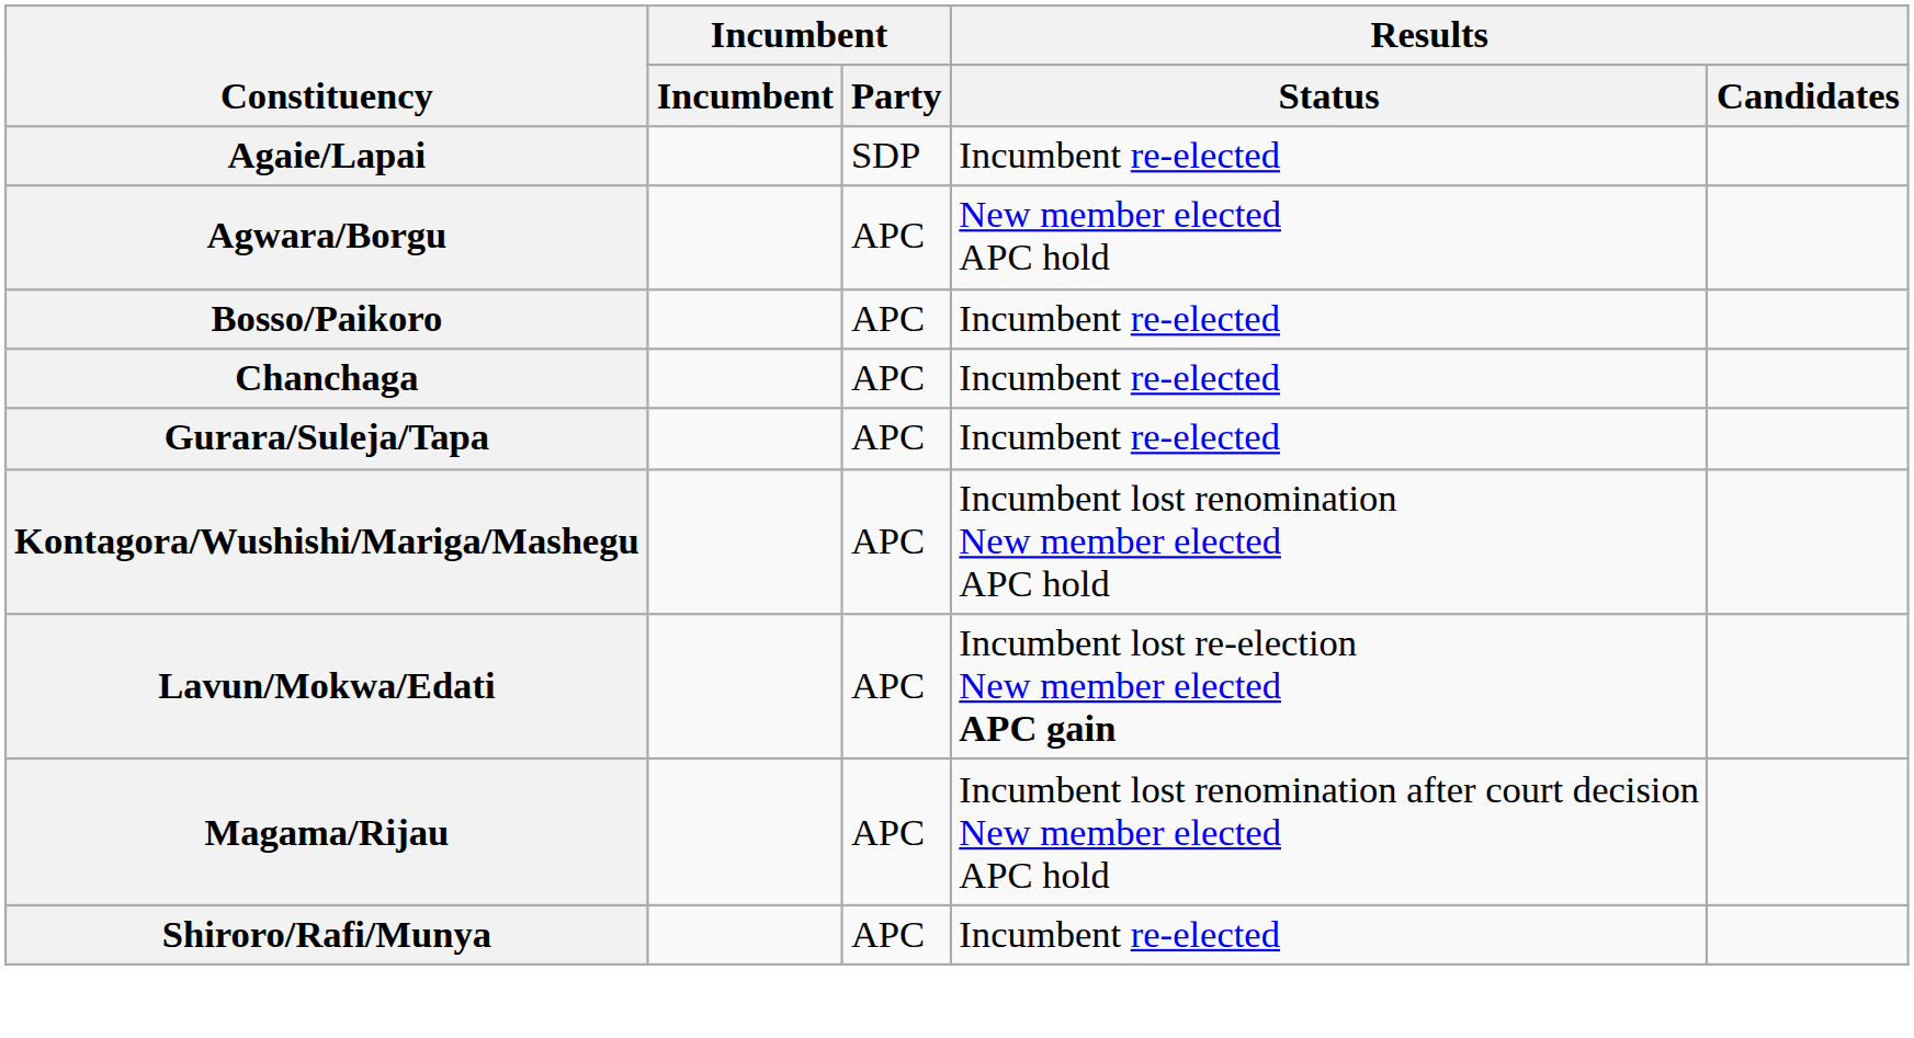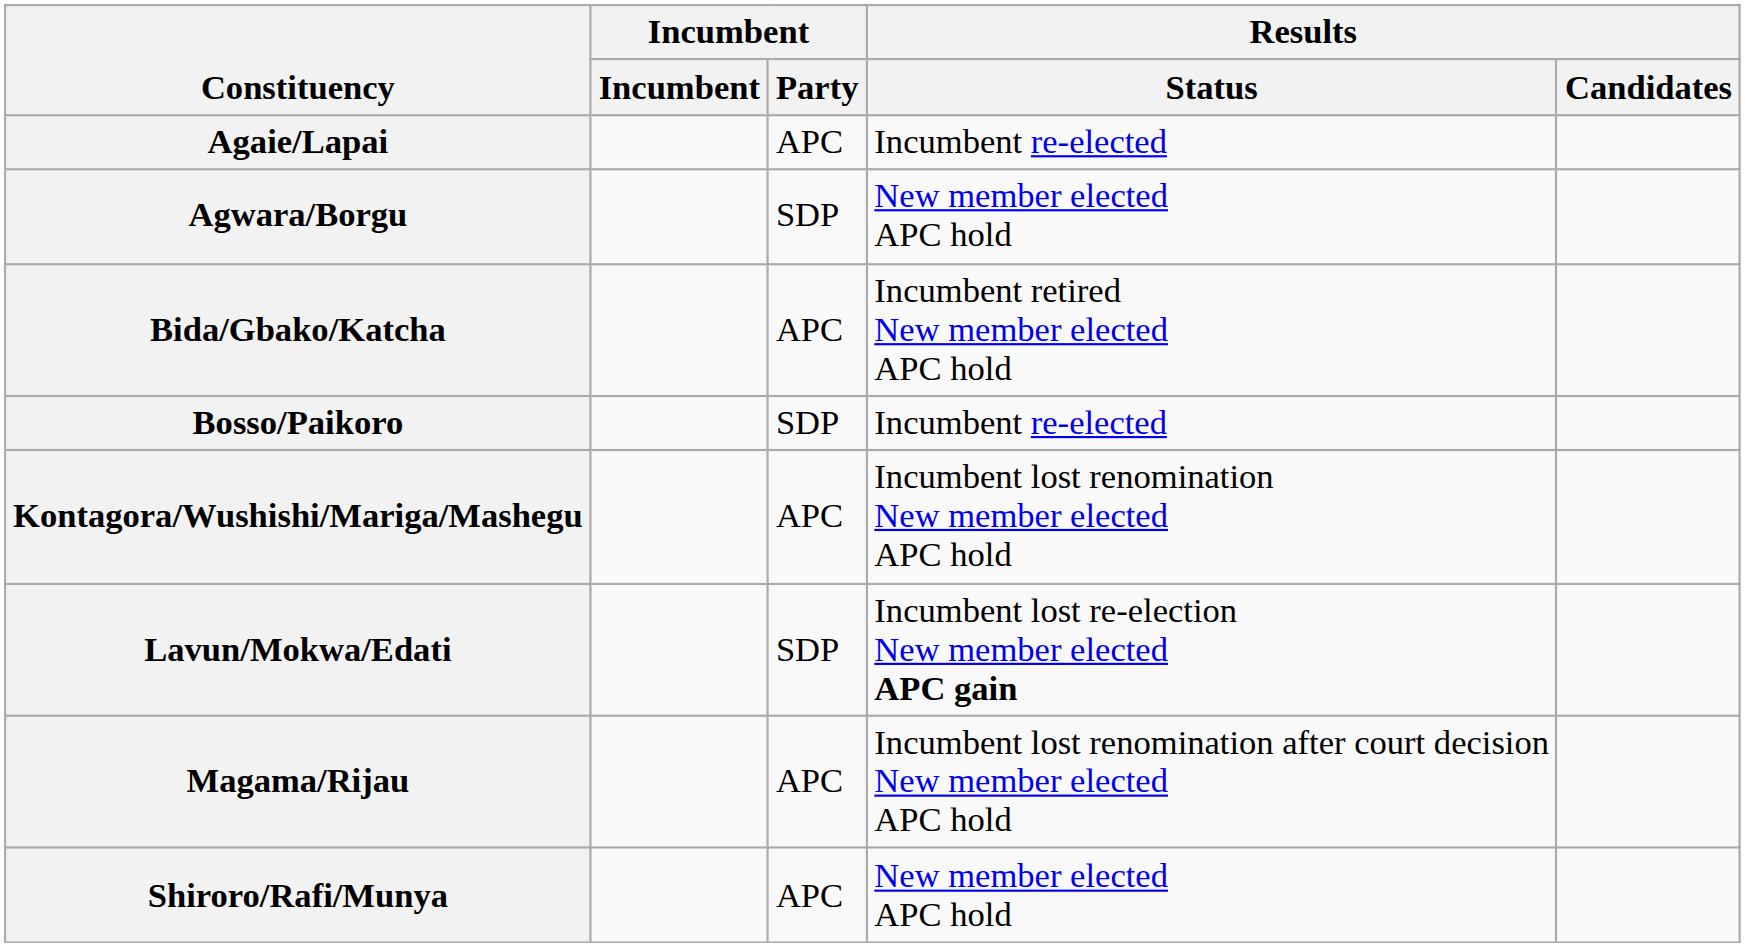Agaie/Lapai | Incumbent / Party: SDP -> APC
Agwara/Borgu | Incumbent / Party: APC -> SDP
+ row: Bida/Gbako/Katcha | APC | Incumbent retired New member elected APC hold
Bosso/Paikoro | Incumbent / Party: APC -> SDP
- row: Chanchaga | APC | Incumbent re-elected
- row: Gurara/Suleja/Tapa | APC | Incumbent re-elected
Lavun/Mokwa/Edati | Incumbent / Party: APC -> SDP
Shiroro/Rafi/Munya | Results / Status: Incumbent re-elected -> New member elected APC hold
